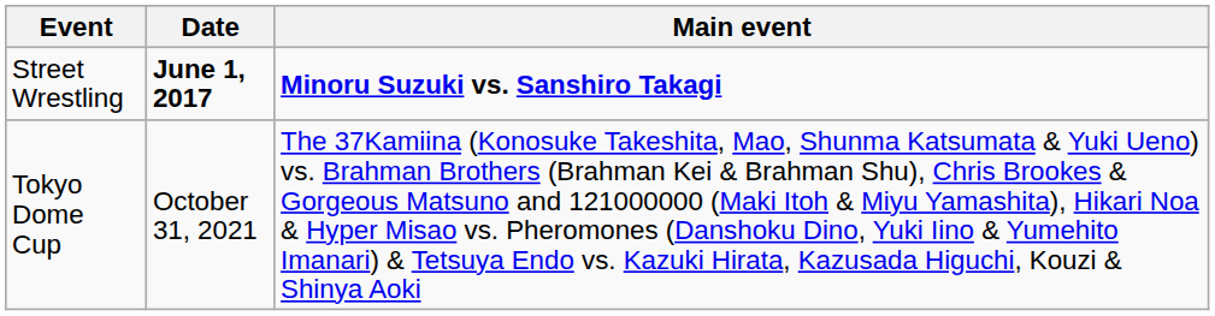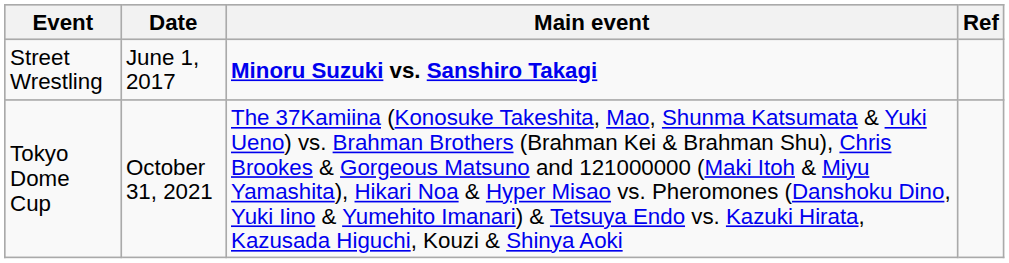+ column: Ref
Street Wrestling | Date: bold -> normal
